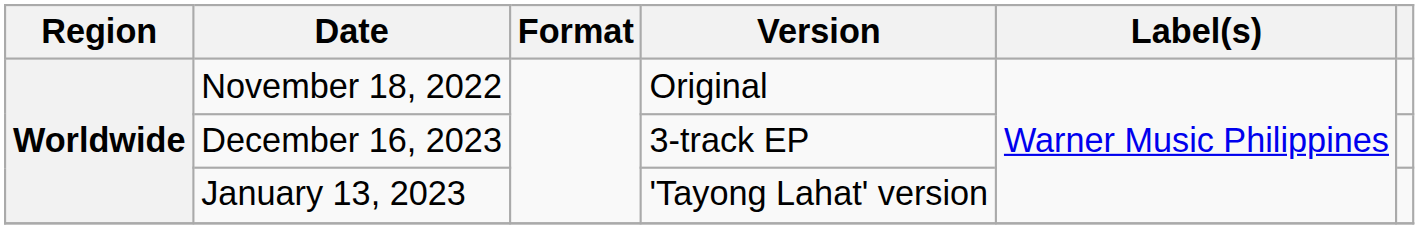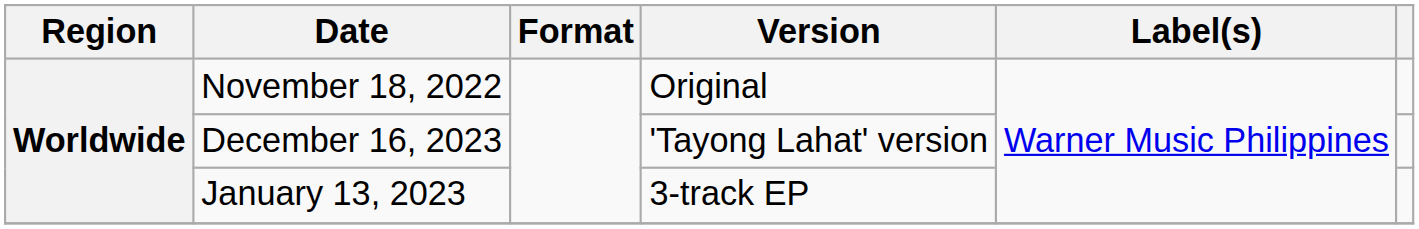December 16, 2023 | Version: 3-track EP -> 'Tayong Lahat' version
January 13, 2023 | Version: 'Tayong Lahat' version -> 3-track EP
